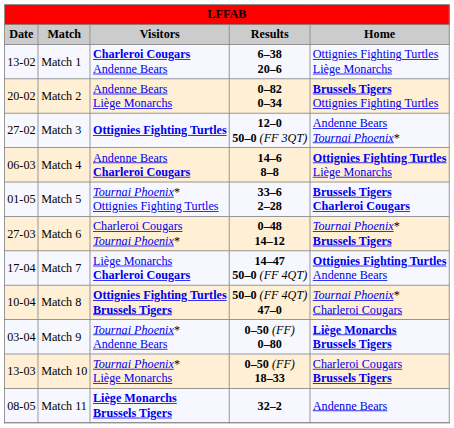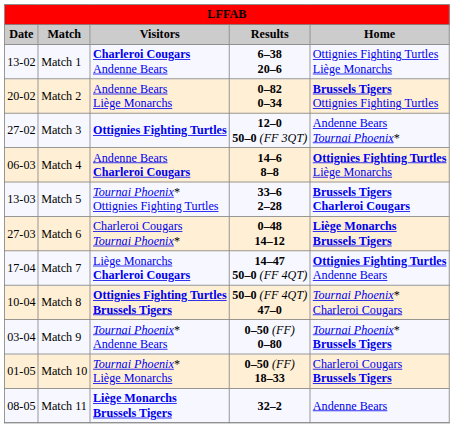Match 5 | Date: 01-05 -> 13-03
Match 6 | Home: Tournai Phoenix* Brussels Tigers -> Liège Monarchs Brussels Tigers
Match 9 | Home: Liège Monarchs Brussels Tigers -> Tournai Phoenix* Brussels Tigers
Match 10 | Date: 13-03 -> 01-05
